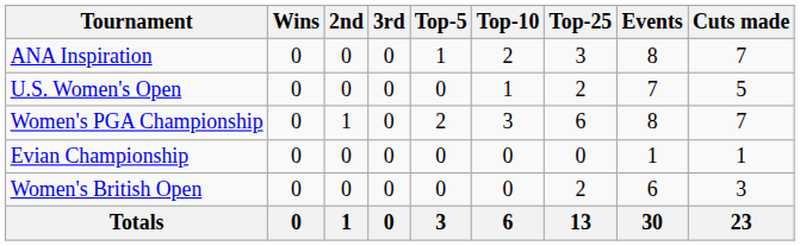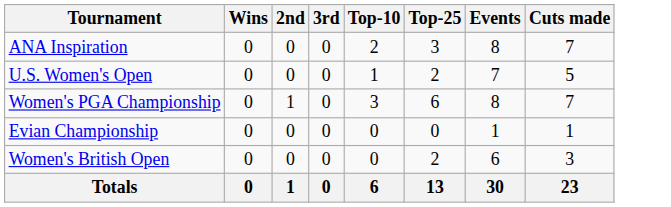- column: Top-5 | 1 | 0 | 2 | 0 | 0 | 3
